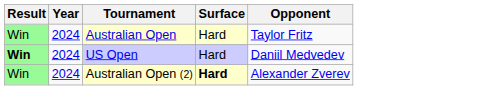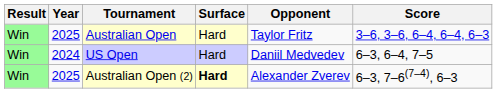+ column: Score | 3–6, 3–6, 6–4, 6–4, 6–3 | 6–3, 6–4, 7–5 | 6–3, 7–6(7–4), 6–3
Australian Open | Year: 2024 -> 2025
US Open | Result: bold -> normal
Australian Open (2) | Year: 2024 -> 2025
